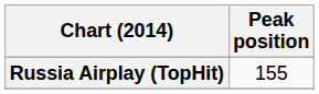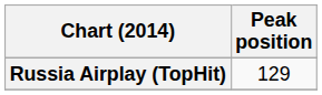Russia Airplay (TopHit) | Peak position: 155 -> 129
